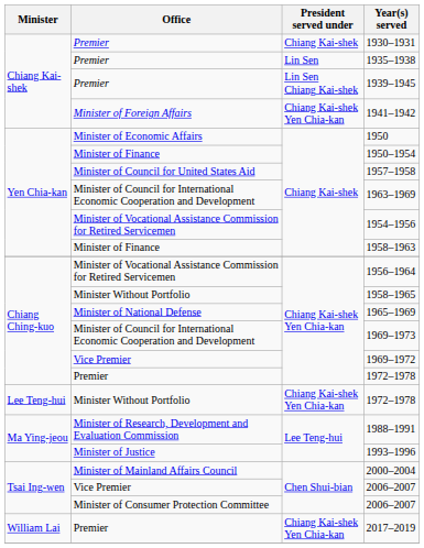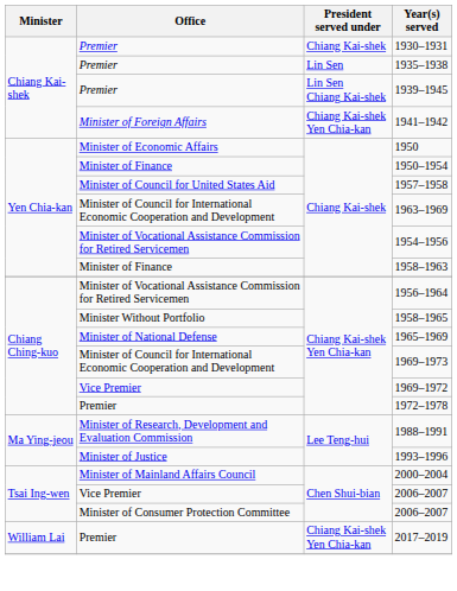- row: Lee Teng-hui | Minister Without Portfolio | Chiang Kai-shek Yen Chia-kan | 1972–1978
